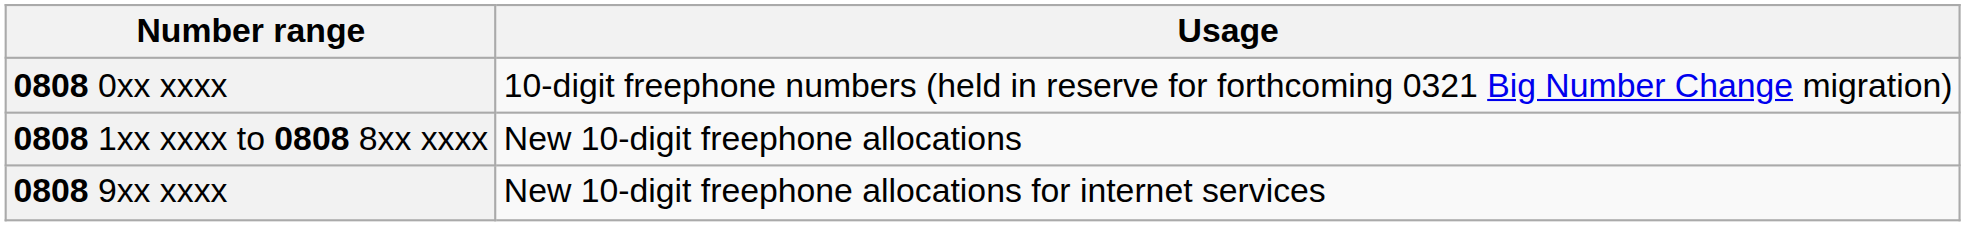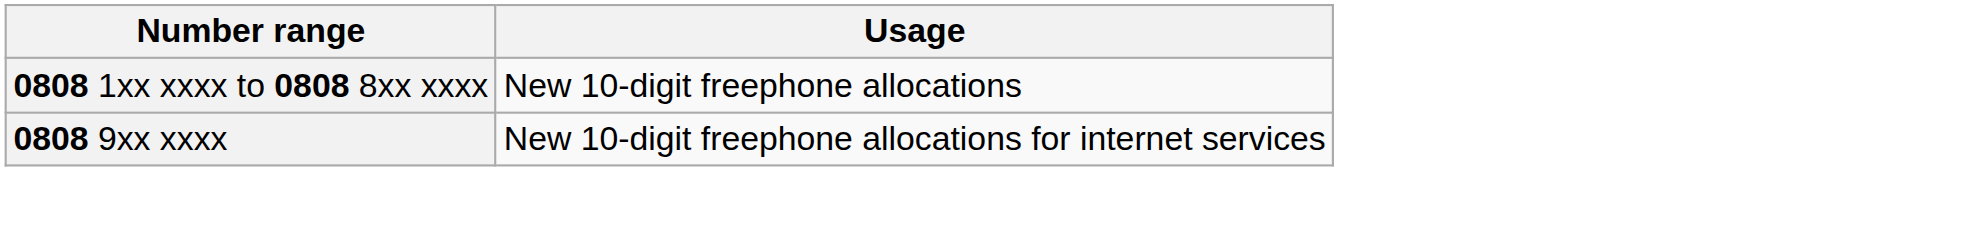- row: 0808 0xx xxxx | 10-digit freephone numbers (held in reserve for forthcoming 0321 Big Number Change migration)
